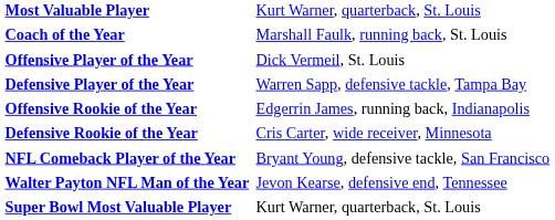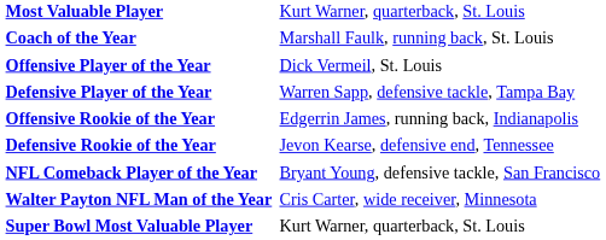Defensive Rookie of the Year | column 2: Cris Carter, wide receiver, Minnesota -> Jevon Kearse, defensive end, Tennessee
Walter Payton NFL Man of the Year | column 2: Jevon Kearse, defensive end, Tennessee -> Cris Carter, wide receiver, Minnesota
